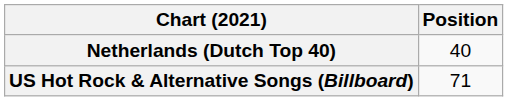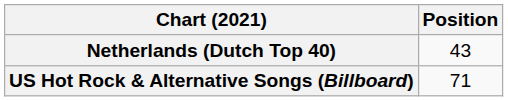Netherlands (Dutch Top 40) | Position: 40 -> 43
